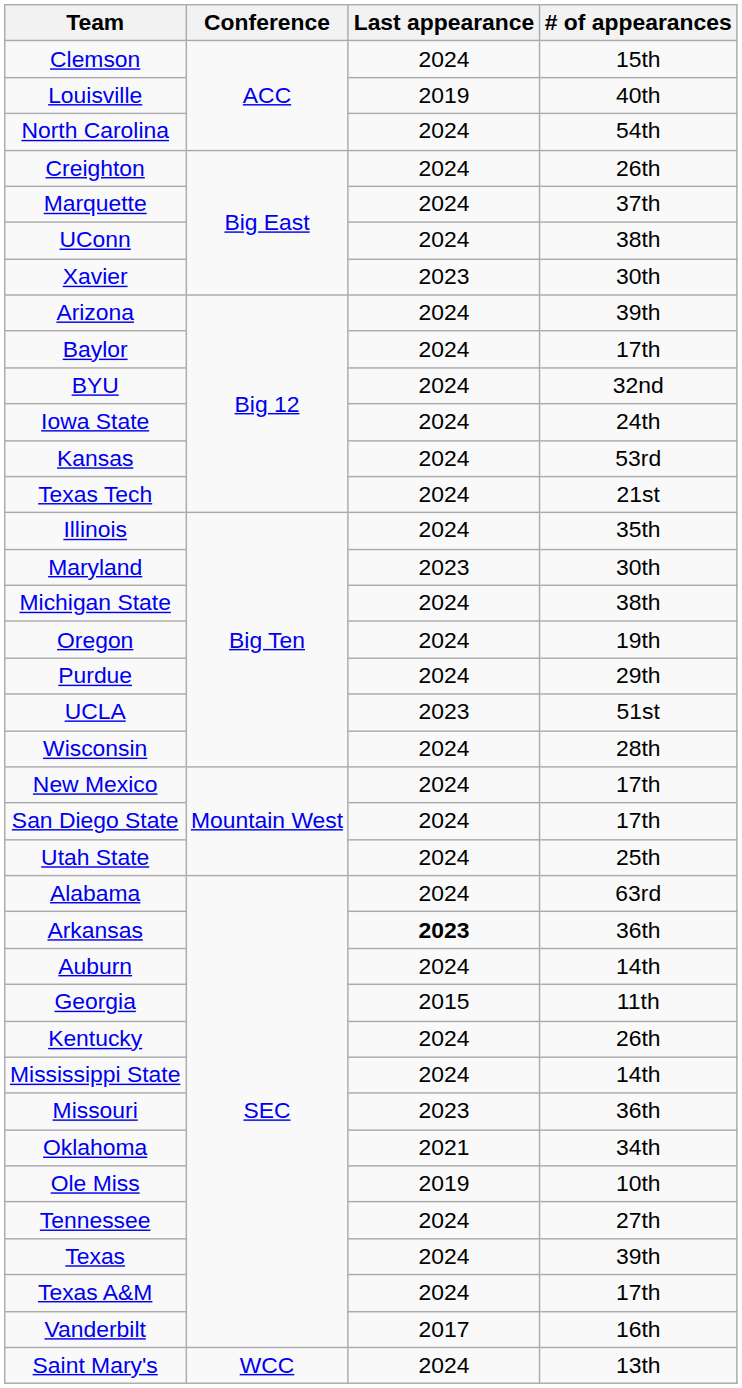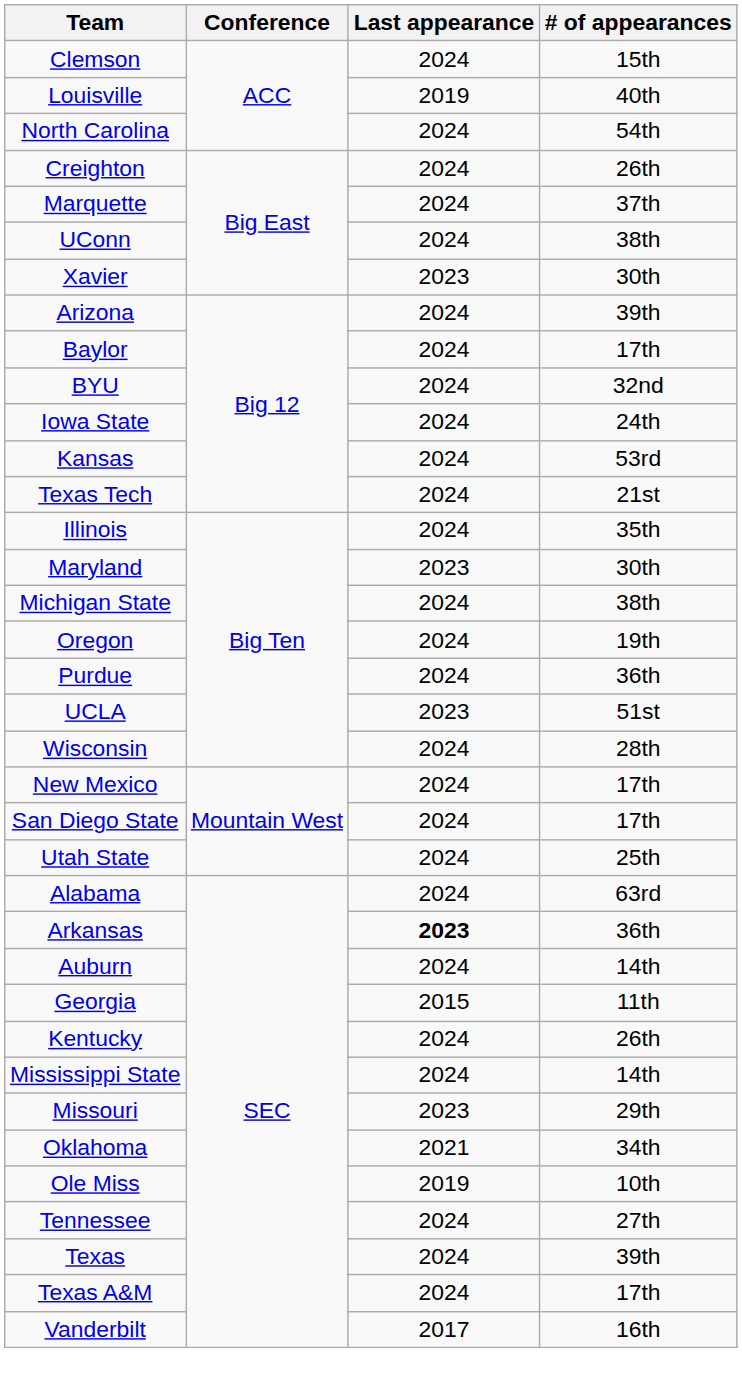Purdue | # of appearances: 29th -> 36th
Missouri | # of appearances: 36th -> 29th
- row: Saint Mary's | WCC | 2024 | 13th
